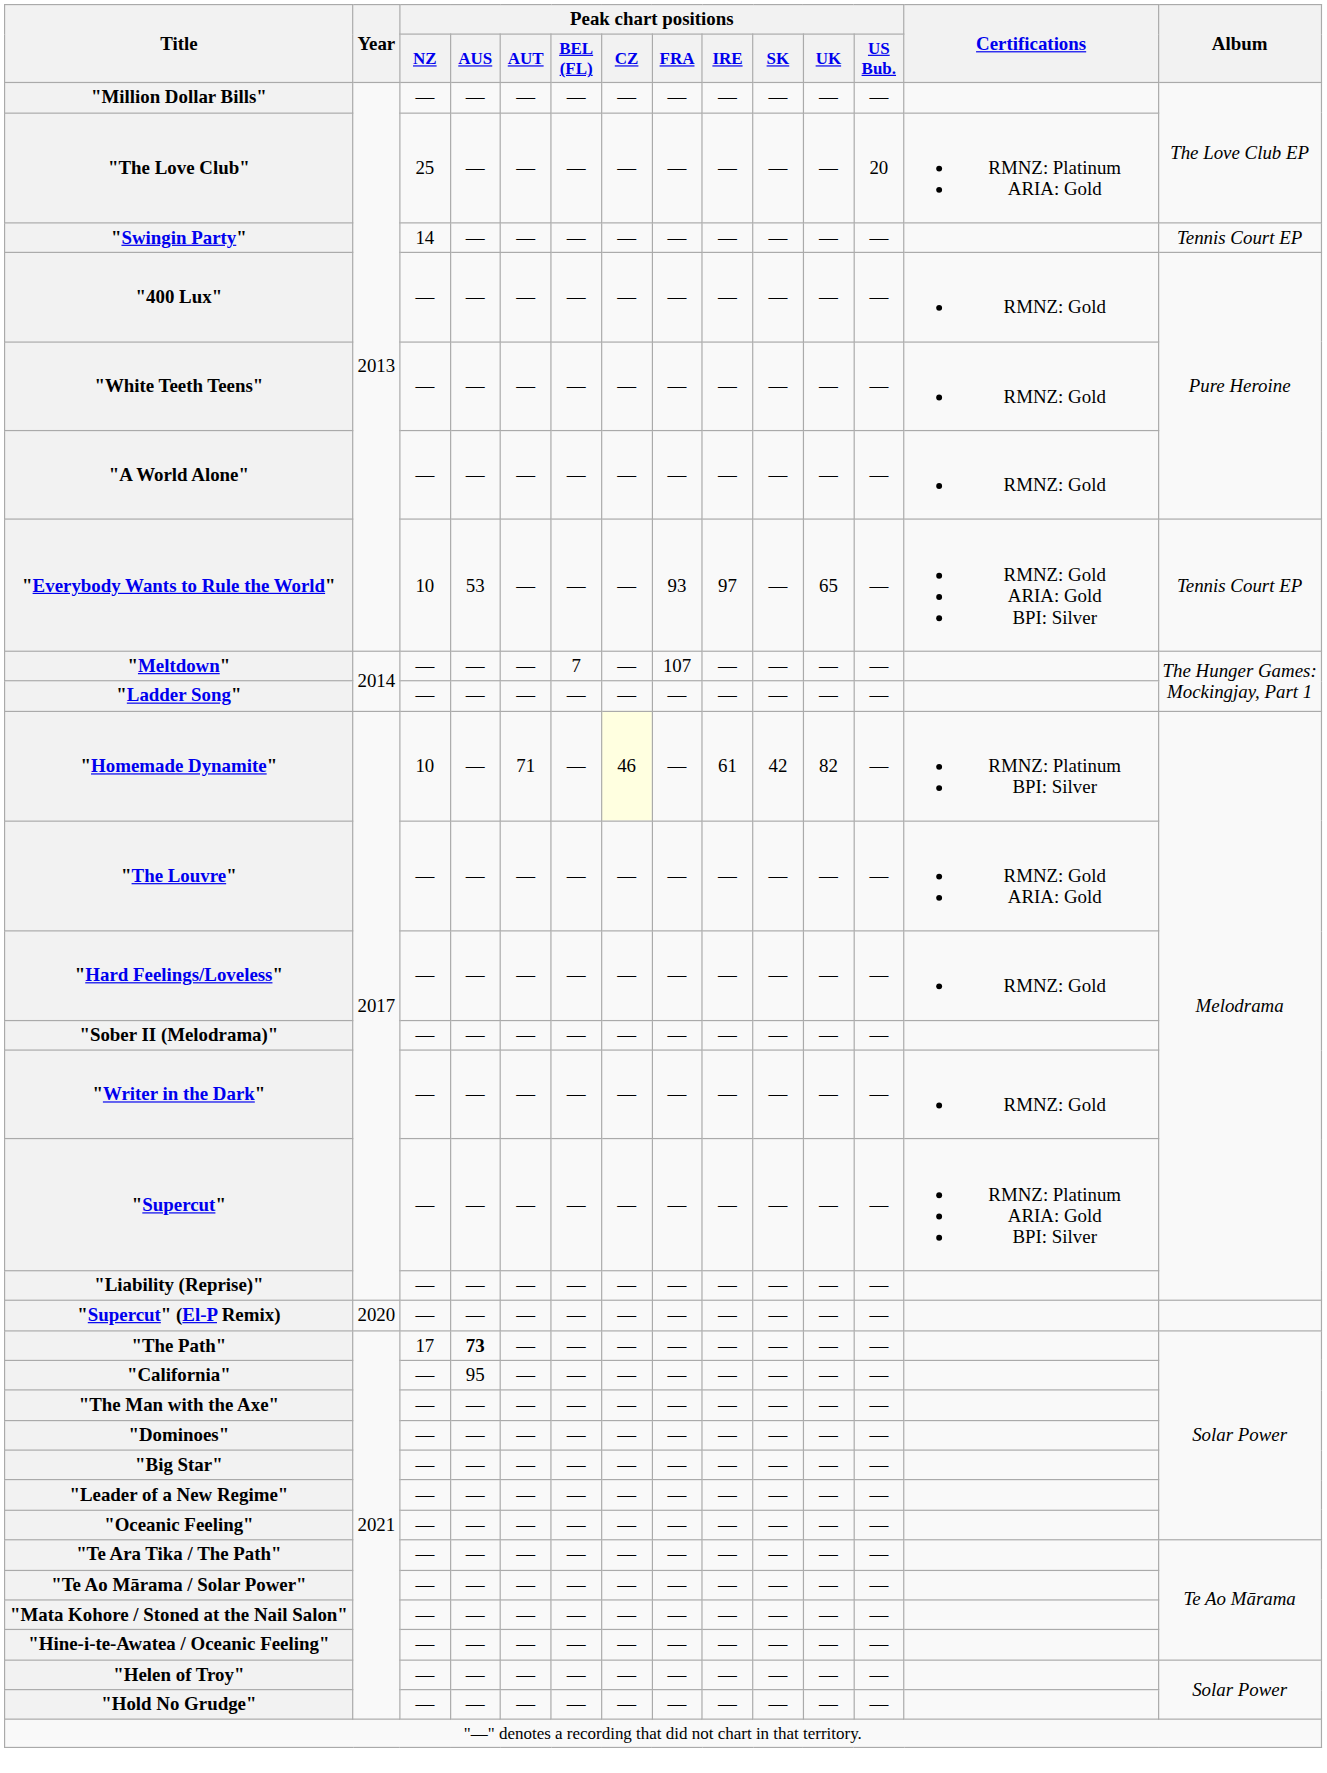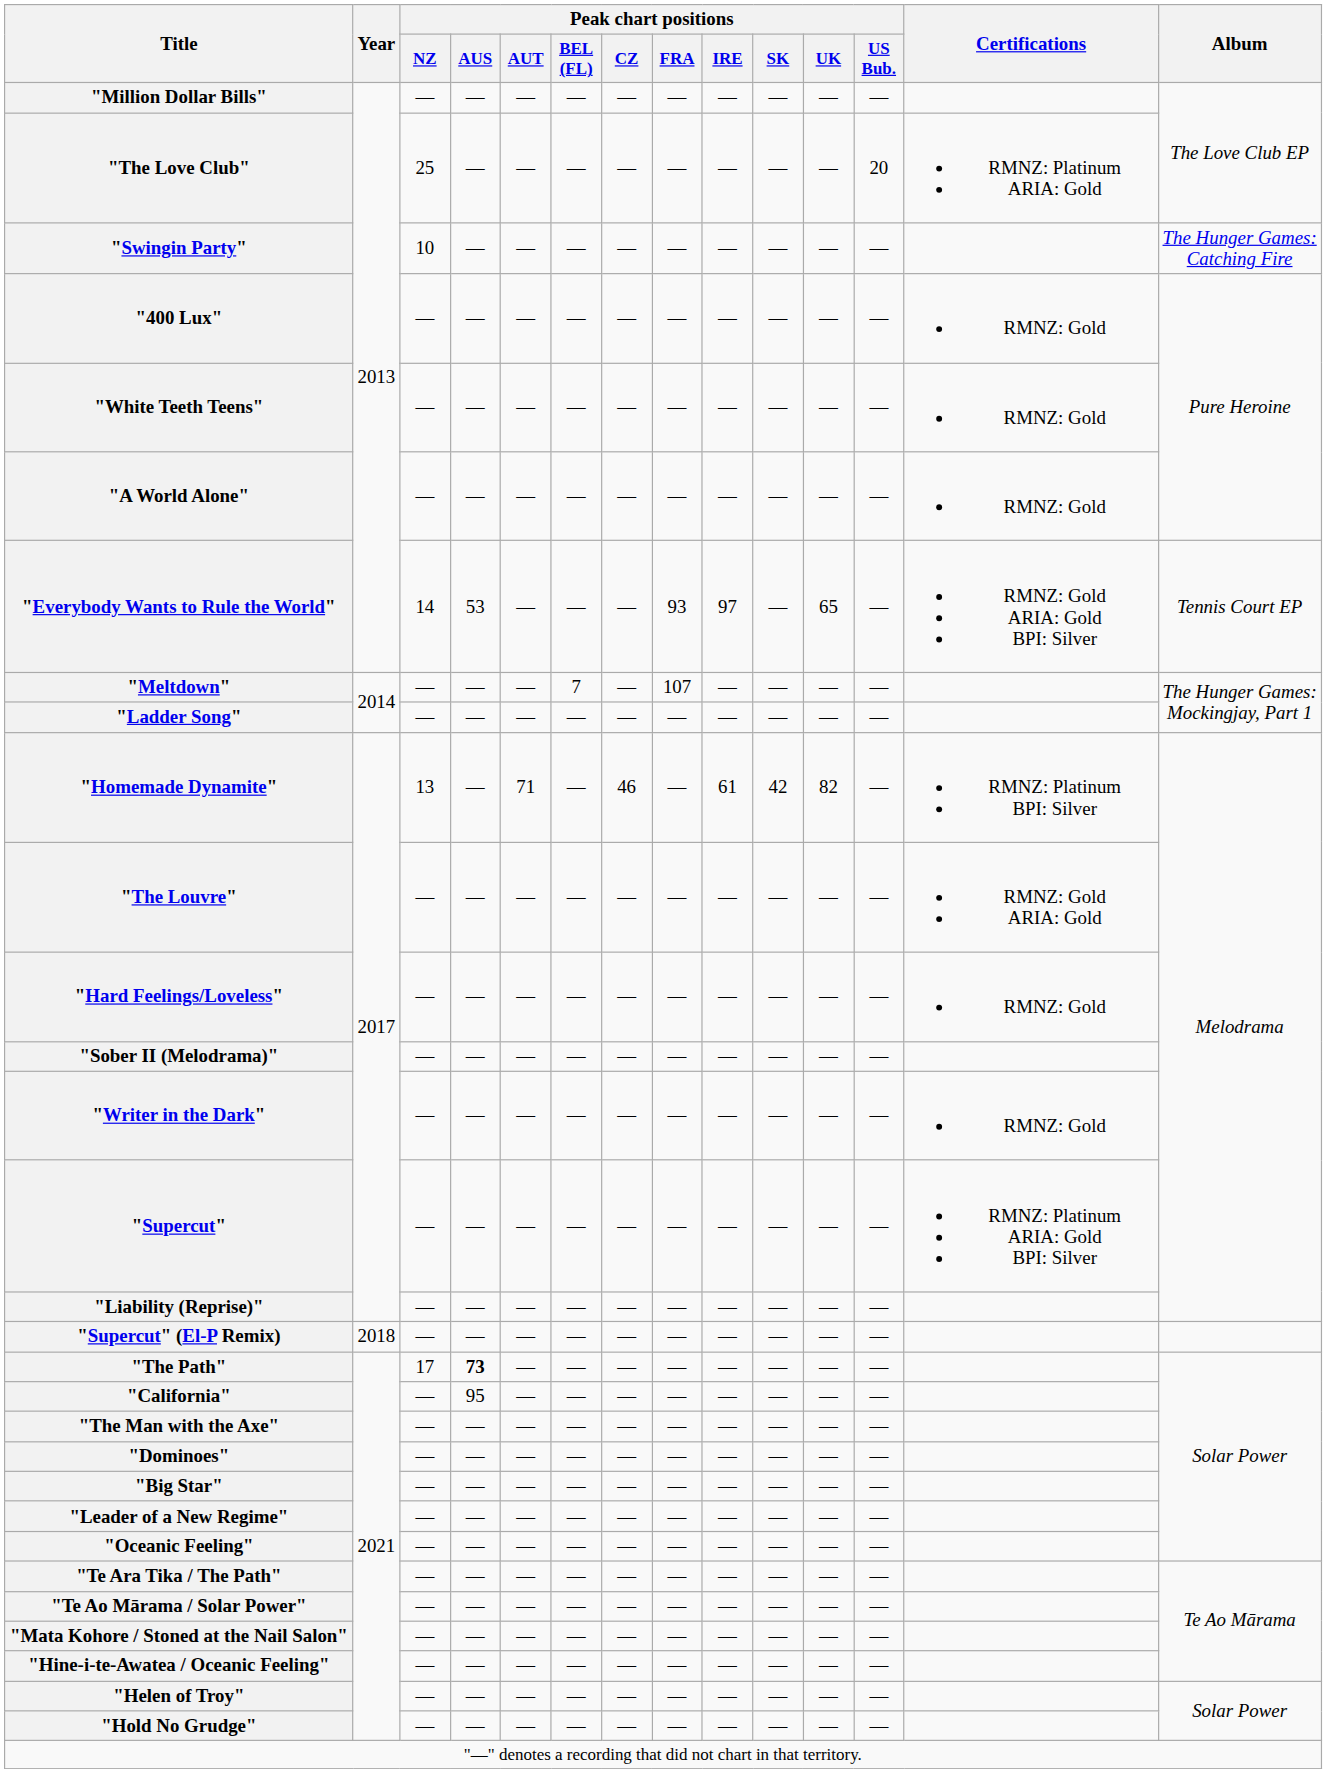"Swingin Party" | Peak chart positions / NZ: 14 -> 10
"Swingin Party" | Album: Tennis Court EP -> The Hunger Games: Catching Fire
"Everybody Wants to Rule the World" | Peak chart positions / NZ: 10 -> 14
"Homemade Dynamite" | Peak chart positions / NZ: 10 -> 13
"Homemade Dynamite" | Peak chart positions / CZ: lightyellow background -> no background
"Supercut" (El-P Remix) | Year: 2020 -> 2018
